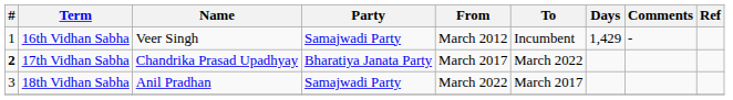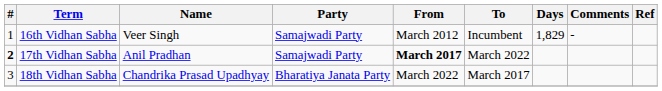16th Vidhan Sabha | Days: 1,429 -> 1,829
17th Vidhan Sabha | Name: Chandrika Prasad Upadhyay -> Anil Pradhan
17th Vidhan Sabha | Party: Bharatiya Janata Party -> Samajwadi Party
17th Vidhan Sabha | From: normal -> bold
18th Vidhan Sabha | Name: Anil Pradhan -> Chandrika Prasad Upadhyay
18th Vidhan Sabha | Party: Samajwadi Party -> Bharatiya Janata Party
